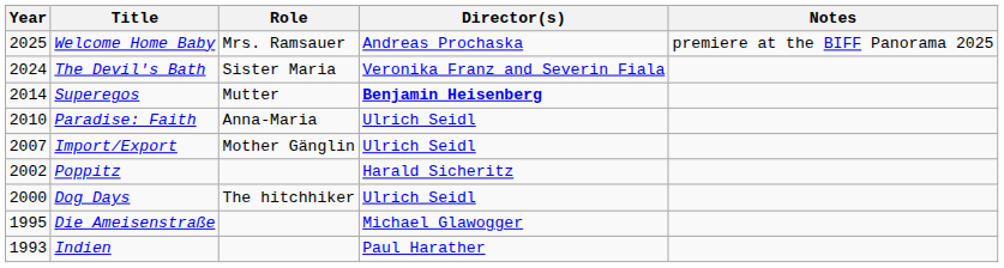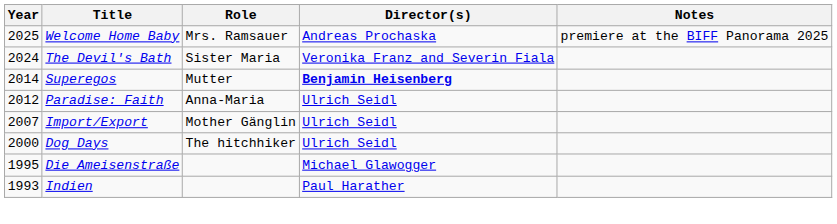Paradise: Faith | Year: 2010 -> 2012
- row: 2002 | Poppitz | Harald Sicheritz
